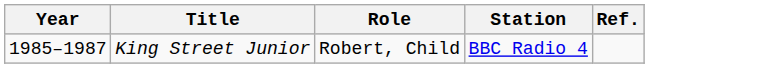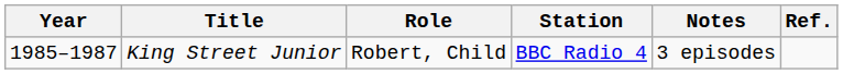+ column: Notes | 3 episodes
